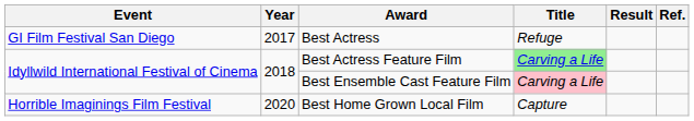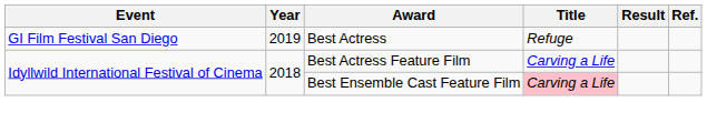Best Actress | Year: 2017 -> 2019
Best Actress Feature Film | Title: lightgreen background -> no background
- row: Horrible Imaginings Film Festival | 2020 | Best Home Grown Local Film | Capture
